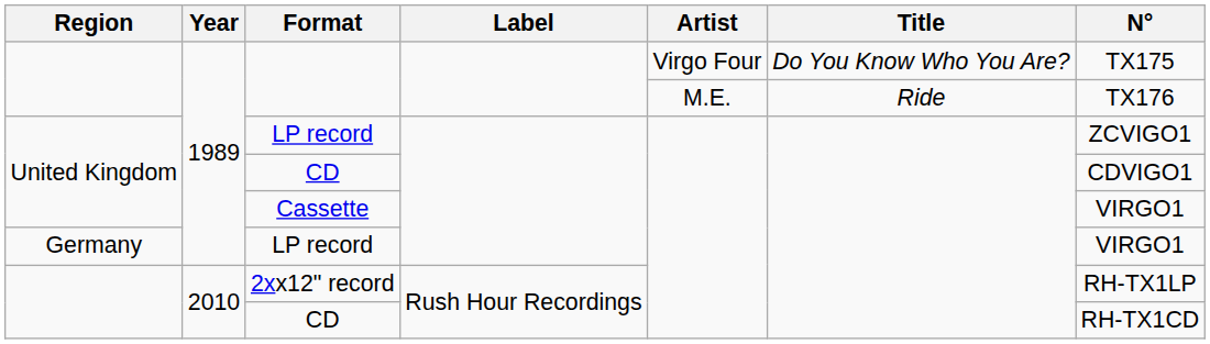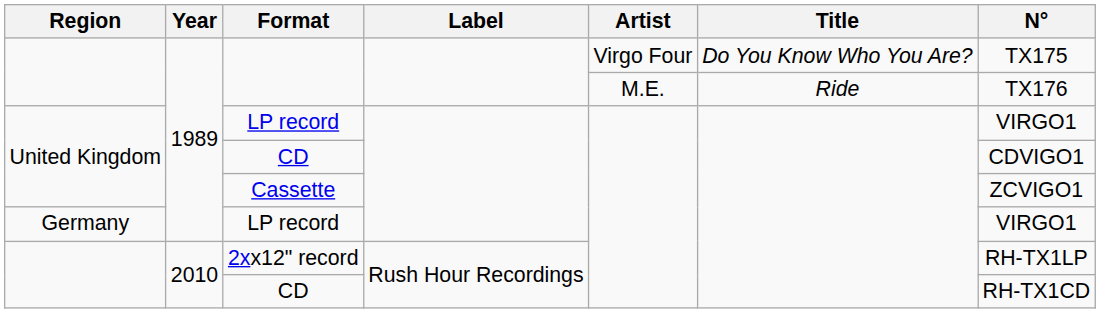United Kingdom / LP record | N°: ZCVIGO1 -> VIRGO1
Cassette | N°: VIRGO1 -> ZCVIGO1
